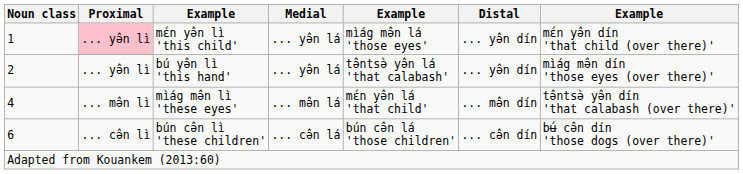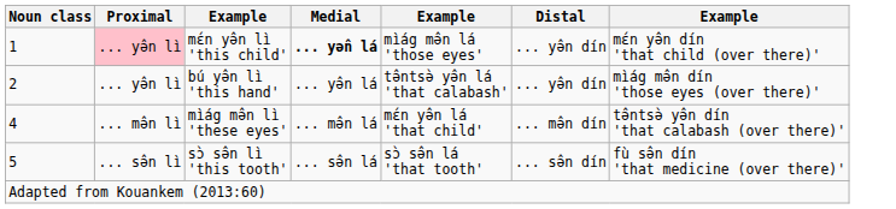mɛ́n yə̂n lì 'this child' | Medial: normal -> bold
+ row: 5 | ... sə̂n lì | sɔ̀ sə̂n lì 'this tooth' | ... sə̂n lá | sɔ̀ sə̂n lá 'that tooth' | ... sə̂n dín | fù sə̂n dín 'that medicine (over there)'
- row: 6 | ... cə̂n lì | bún cə̂n lì 'these children' | ... cə̂n lá | bún cə̂n lá 'those children' | ... cə̂n dín | bʉ́ cə̂n dín 'those dogs (over there)'
